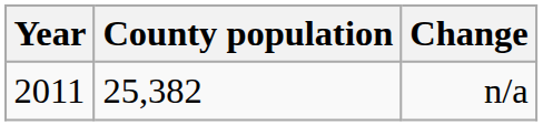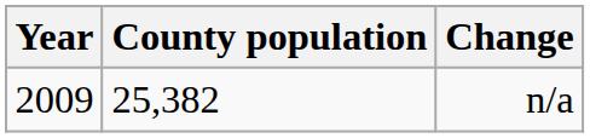n/a | Year: 2011 -> 2009
